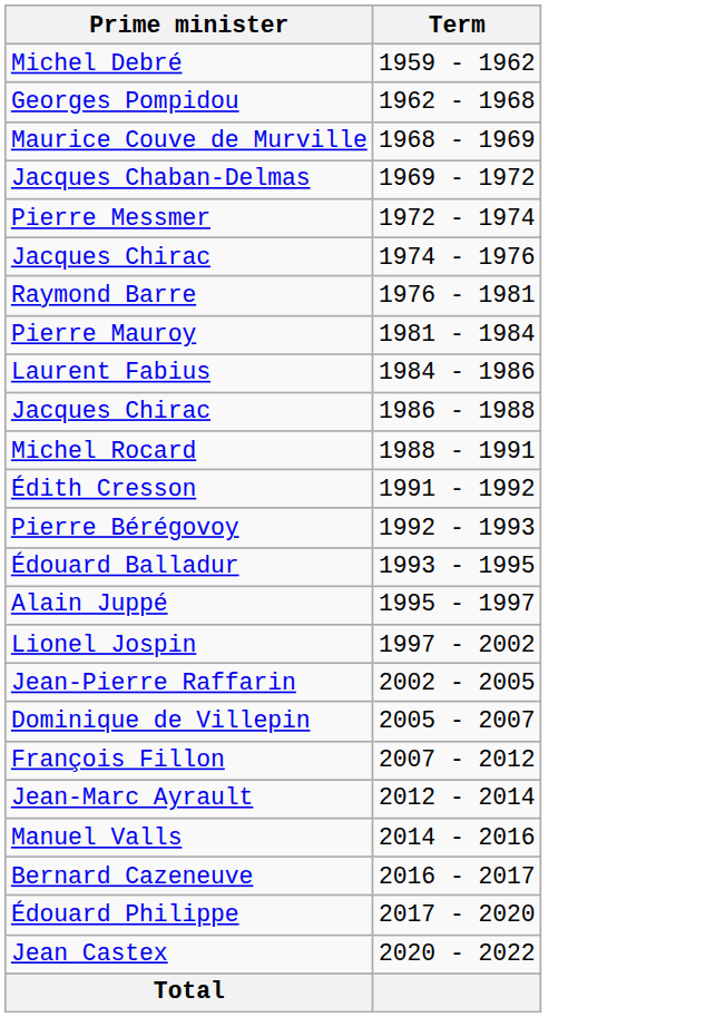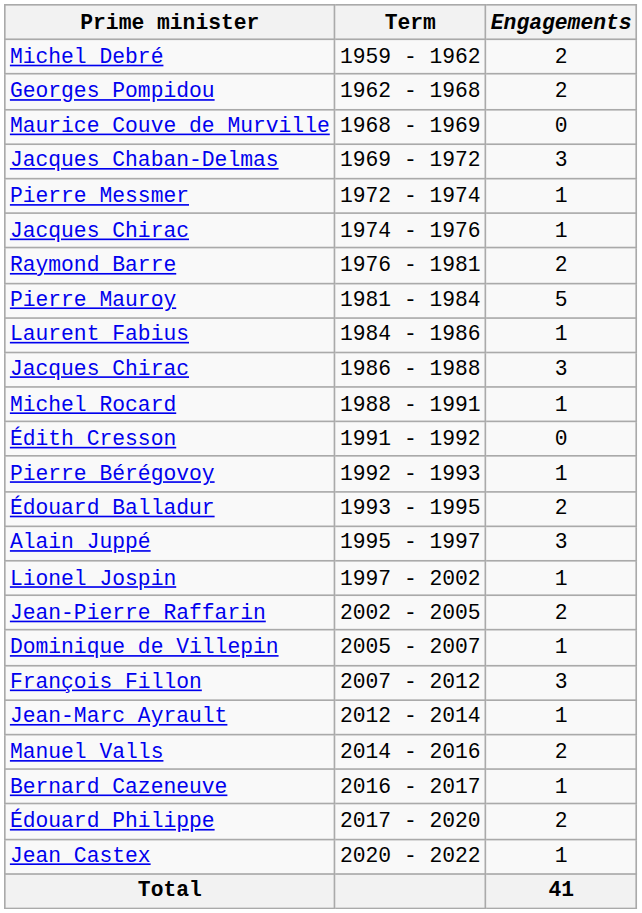+ column: Engagements | 2 | 2 | 0 | 3 | 1 | 1 | 2 | 5 | 1 | 3 | 1 | 0 | 1 | 2 | 3 | 1 | 2 | 1 | 3 | 1 | 2 | 1 | 2 | 1 | 41
